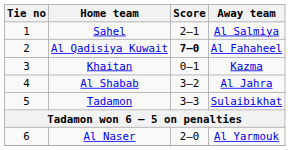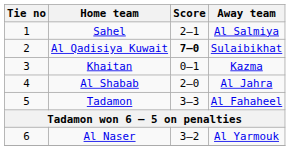Al Qadisiya Kuwait | Away team: Al Fahaheel -> Sulaibikhat
Al Shabab | Score: 3–2 -> 2–0
Tadamon | Away team: Sulaibikhat -> Al Fahaheel
Al Naser | Score: 2–0 -> 3–2
